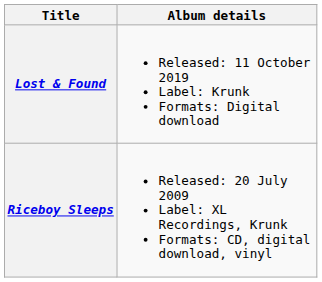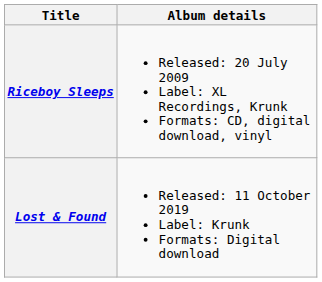rows swapped: Riceboy Sleeps <-> Lost & Found
